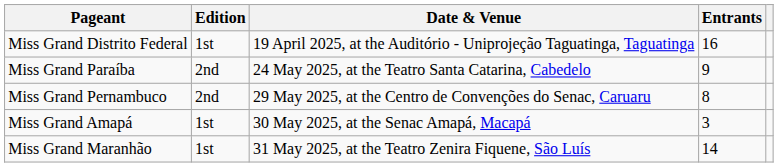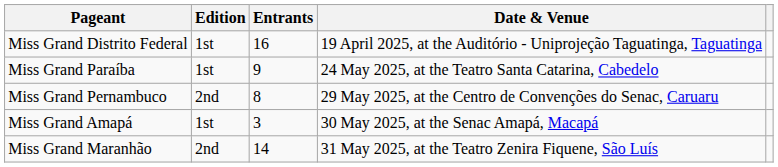columns swapped: Date & Venue <-> Entrants
Miss Grand Paraíba | Edition: 2nd -> 1st
Miss Grand Maranhão | Edition: 1st -> 2nd
